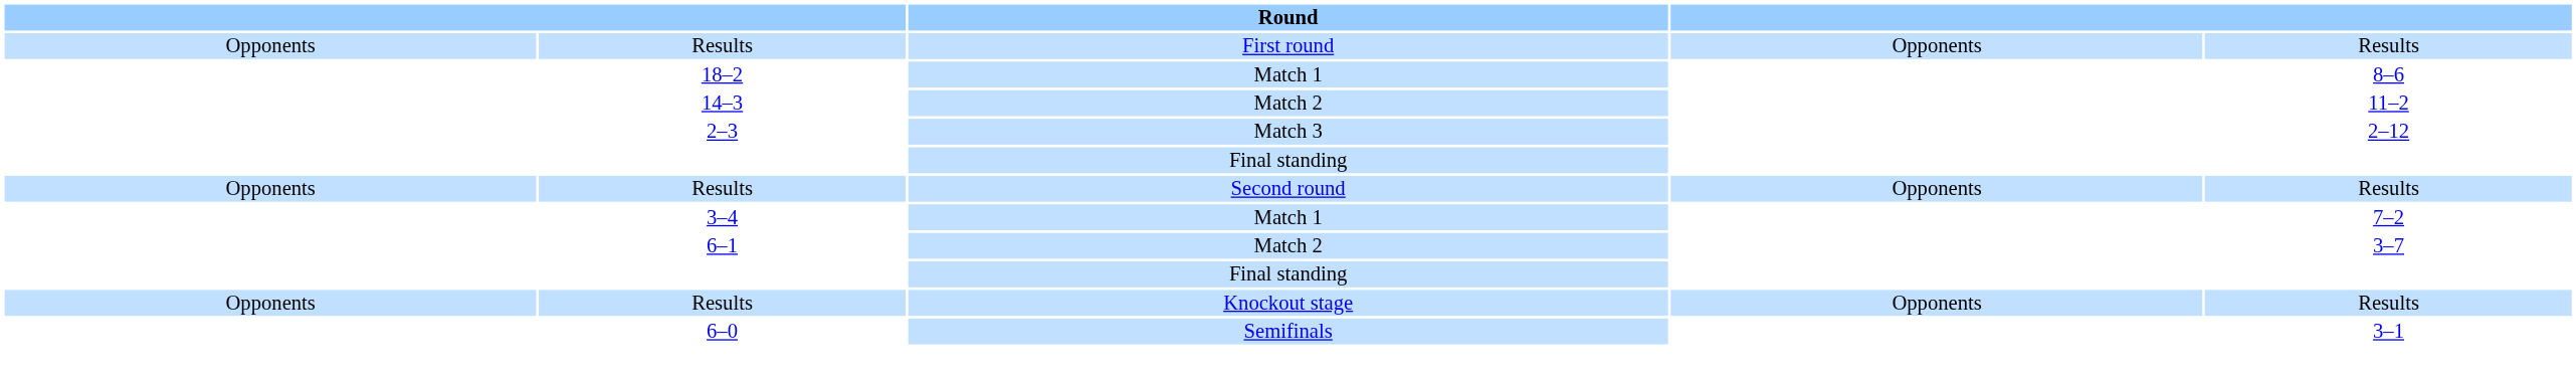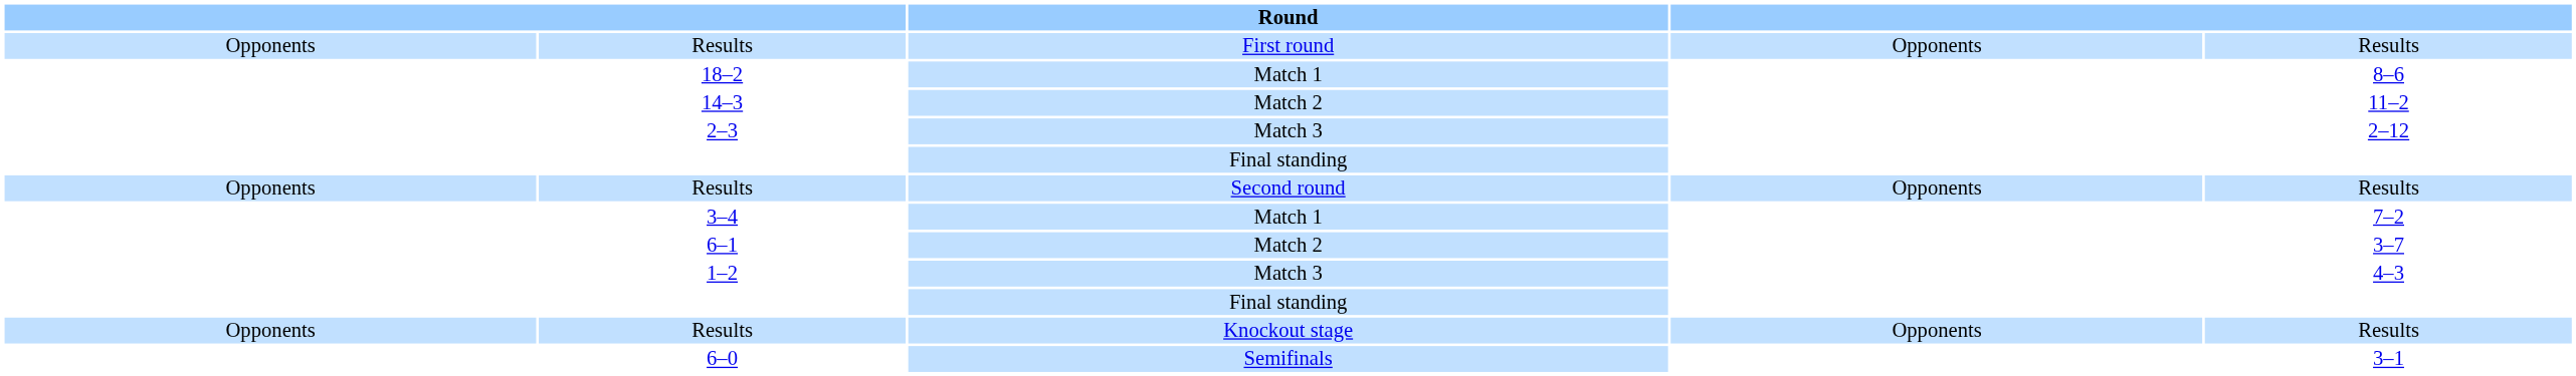+ row: 1–2 | Match 3 | 4–3
